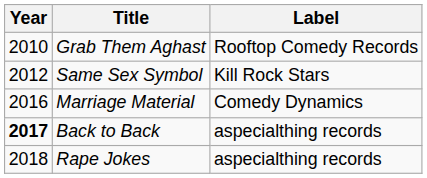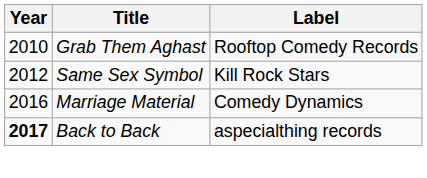- row: 2018 | Rape Jokes | aspecialthing records
